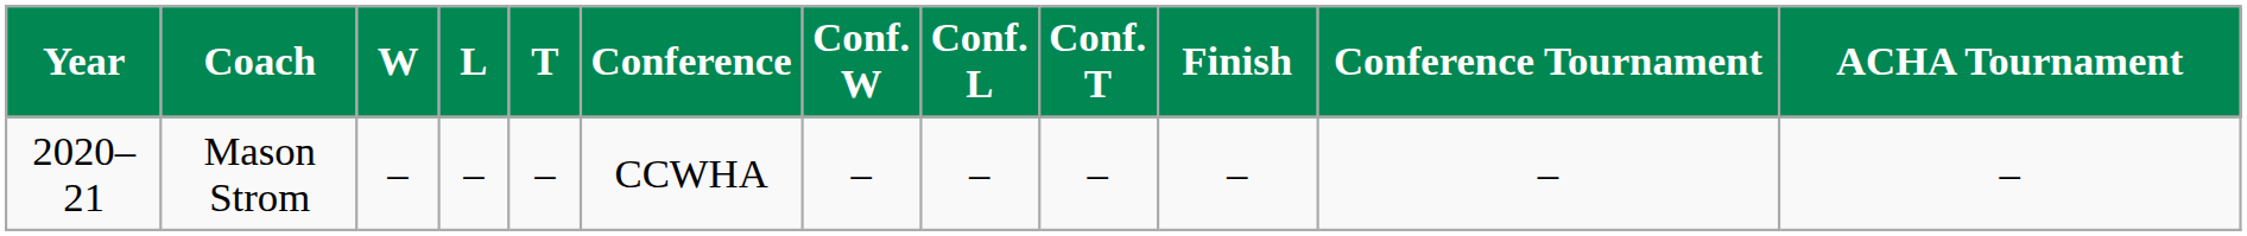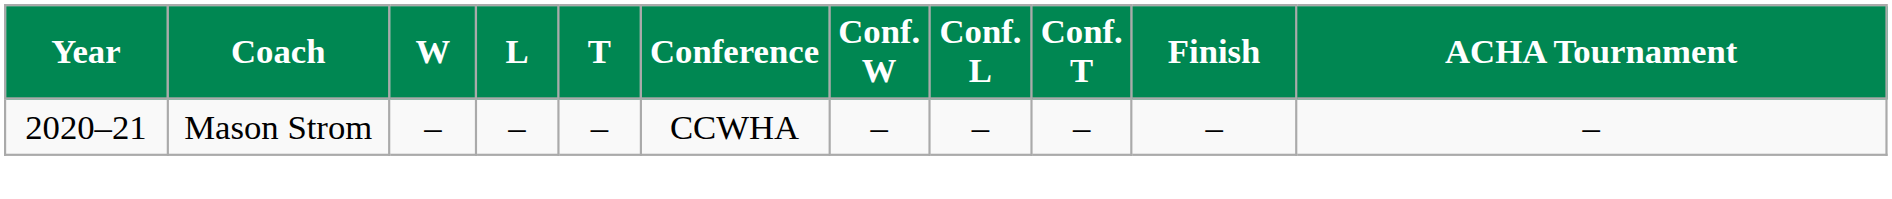- column: Conference Tournament | –
